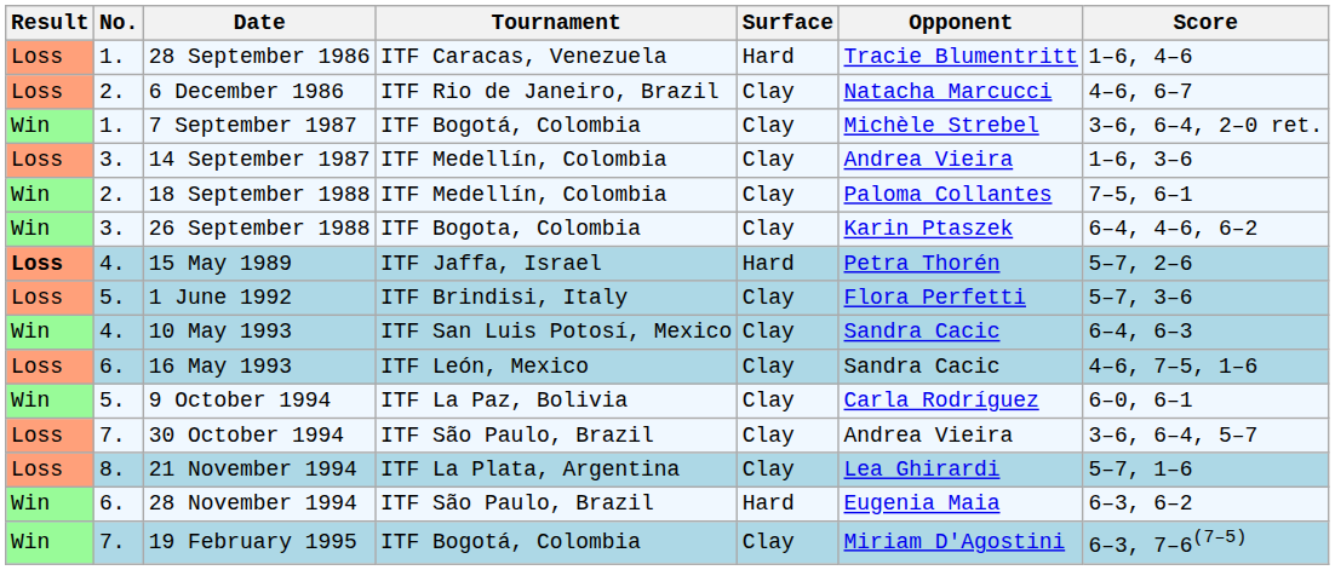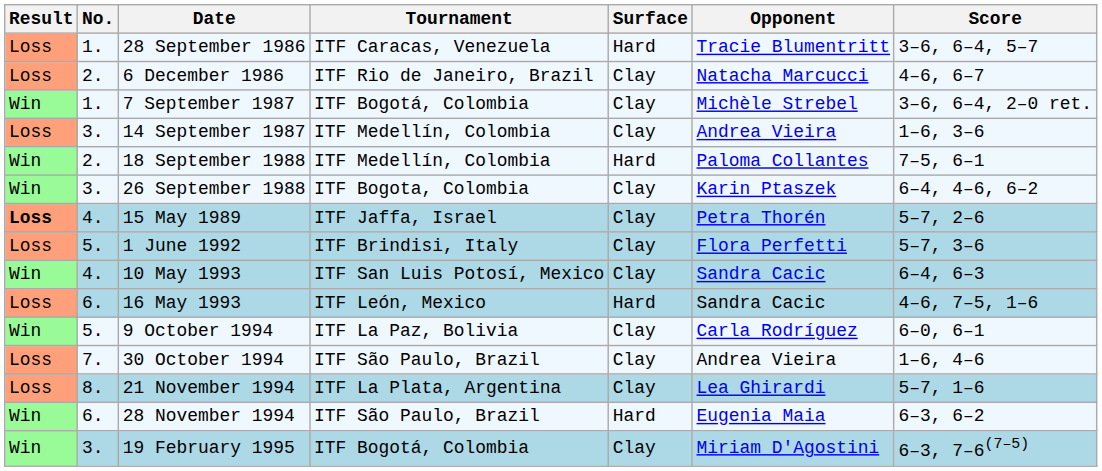28 September 1986 | Score: 1–6, 4–6 -> 3–6, 6–4, 5–7
18 September 1988 | Surface: Clay -> Hard
15 May 1989 | Surface: Hard -> Clay
16 May 1993 | Surface: Clay -> Hard
30 October 1994 | Score: 3–6, 6–4, 5–7 -> 1–6, 4–6
19 February 1995 | No.: 7. -> 3.
